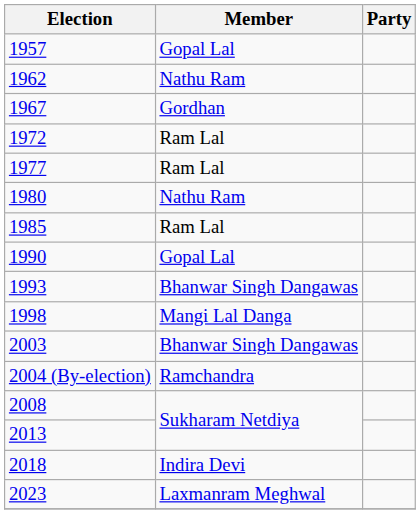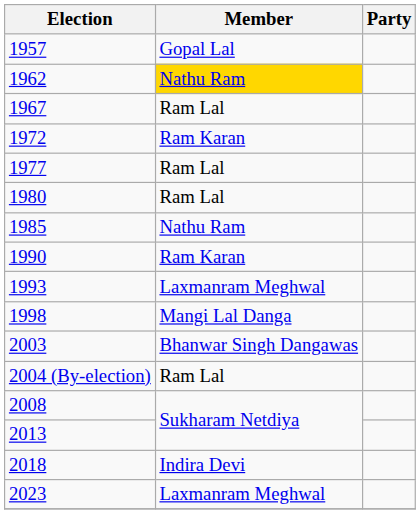1962 | Member: no background -> gold background
1967 | Member: Gordhan -> Ram Lal
1972 | Member: Ram Lal -> Ram Karan
1980 | Member: Nathu Ram -> Ram Lal
1985 | Member: Ram Lal -> Nathu Ram
1990 | Member: Gopal Lal -> Ram Karan
1993 | Member: Bhanwar Singh Dangawas -> Laxmanram Meghwal
2004 (By-election) | Member: Ramchandra -> Ram Lal
